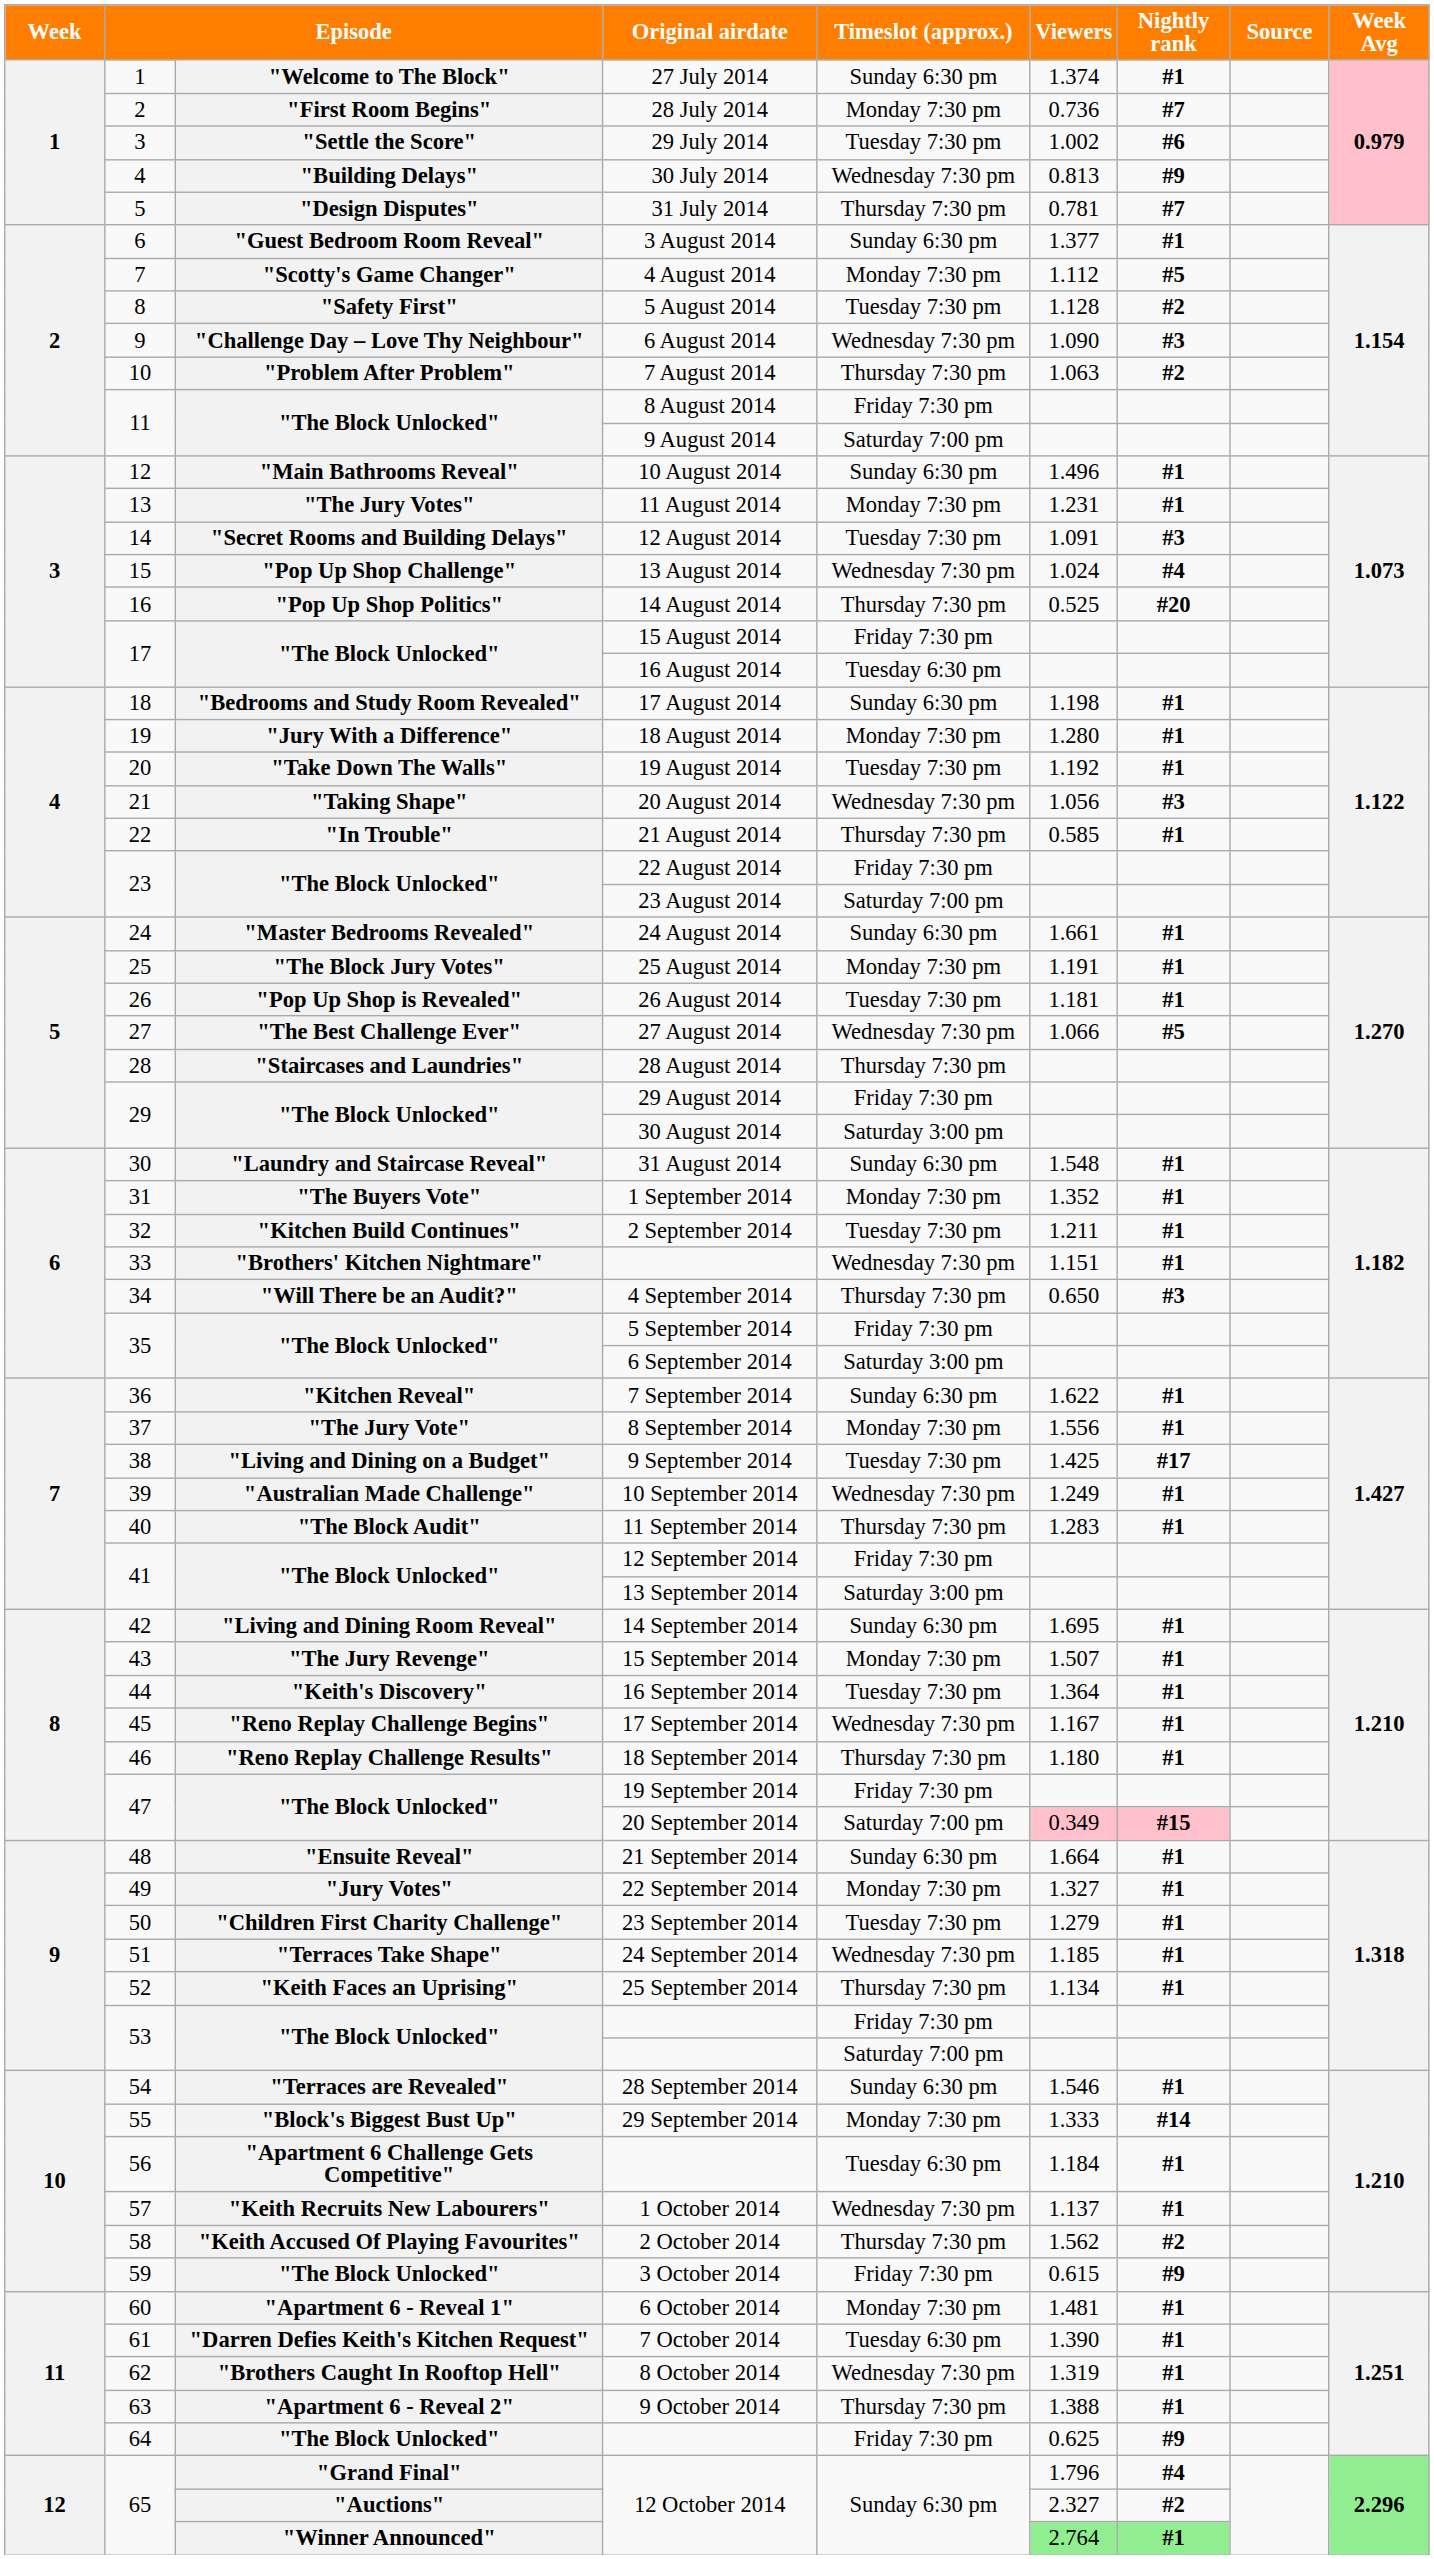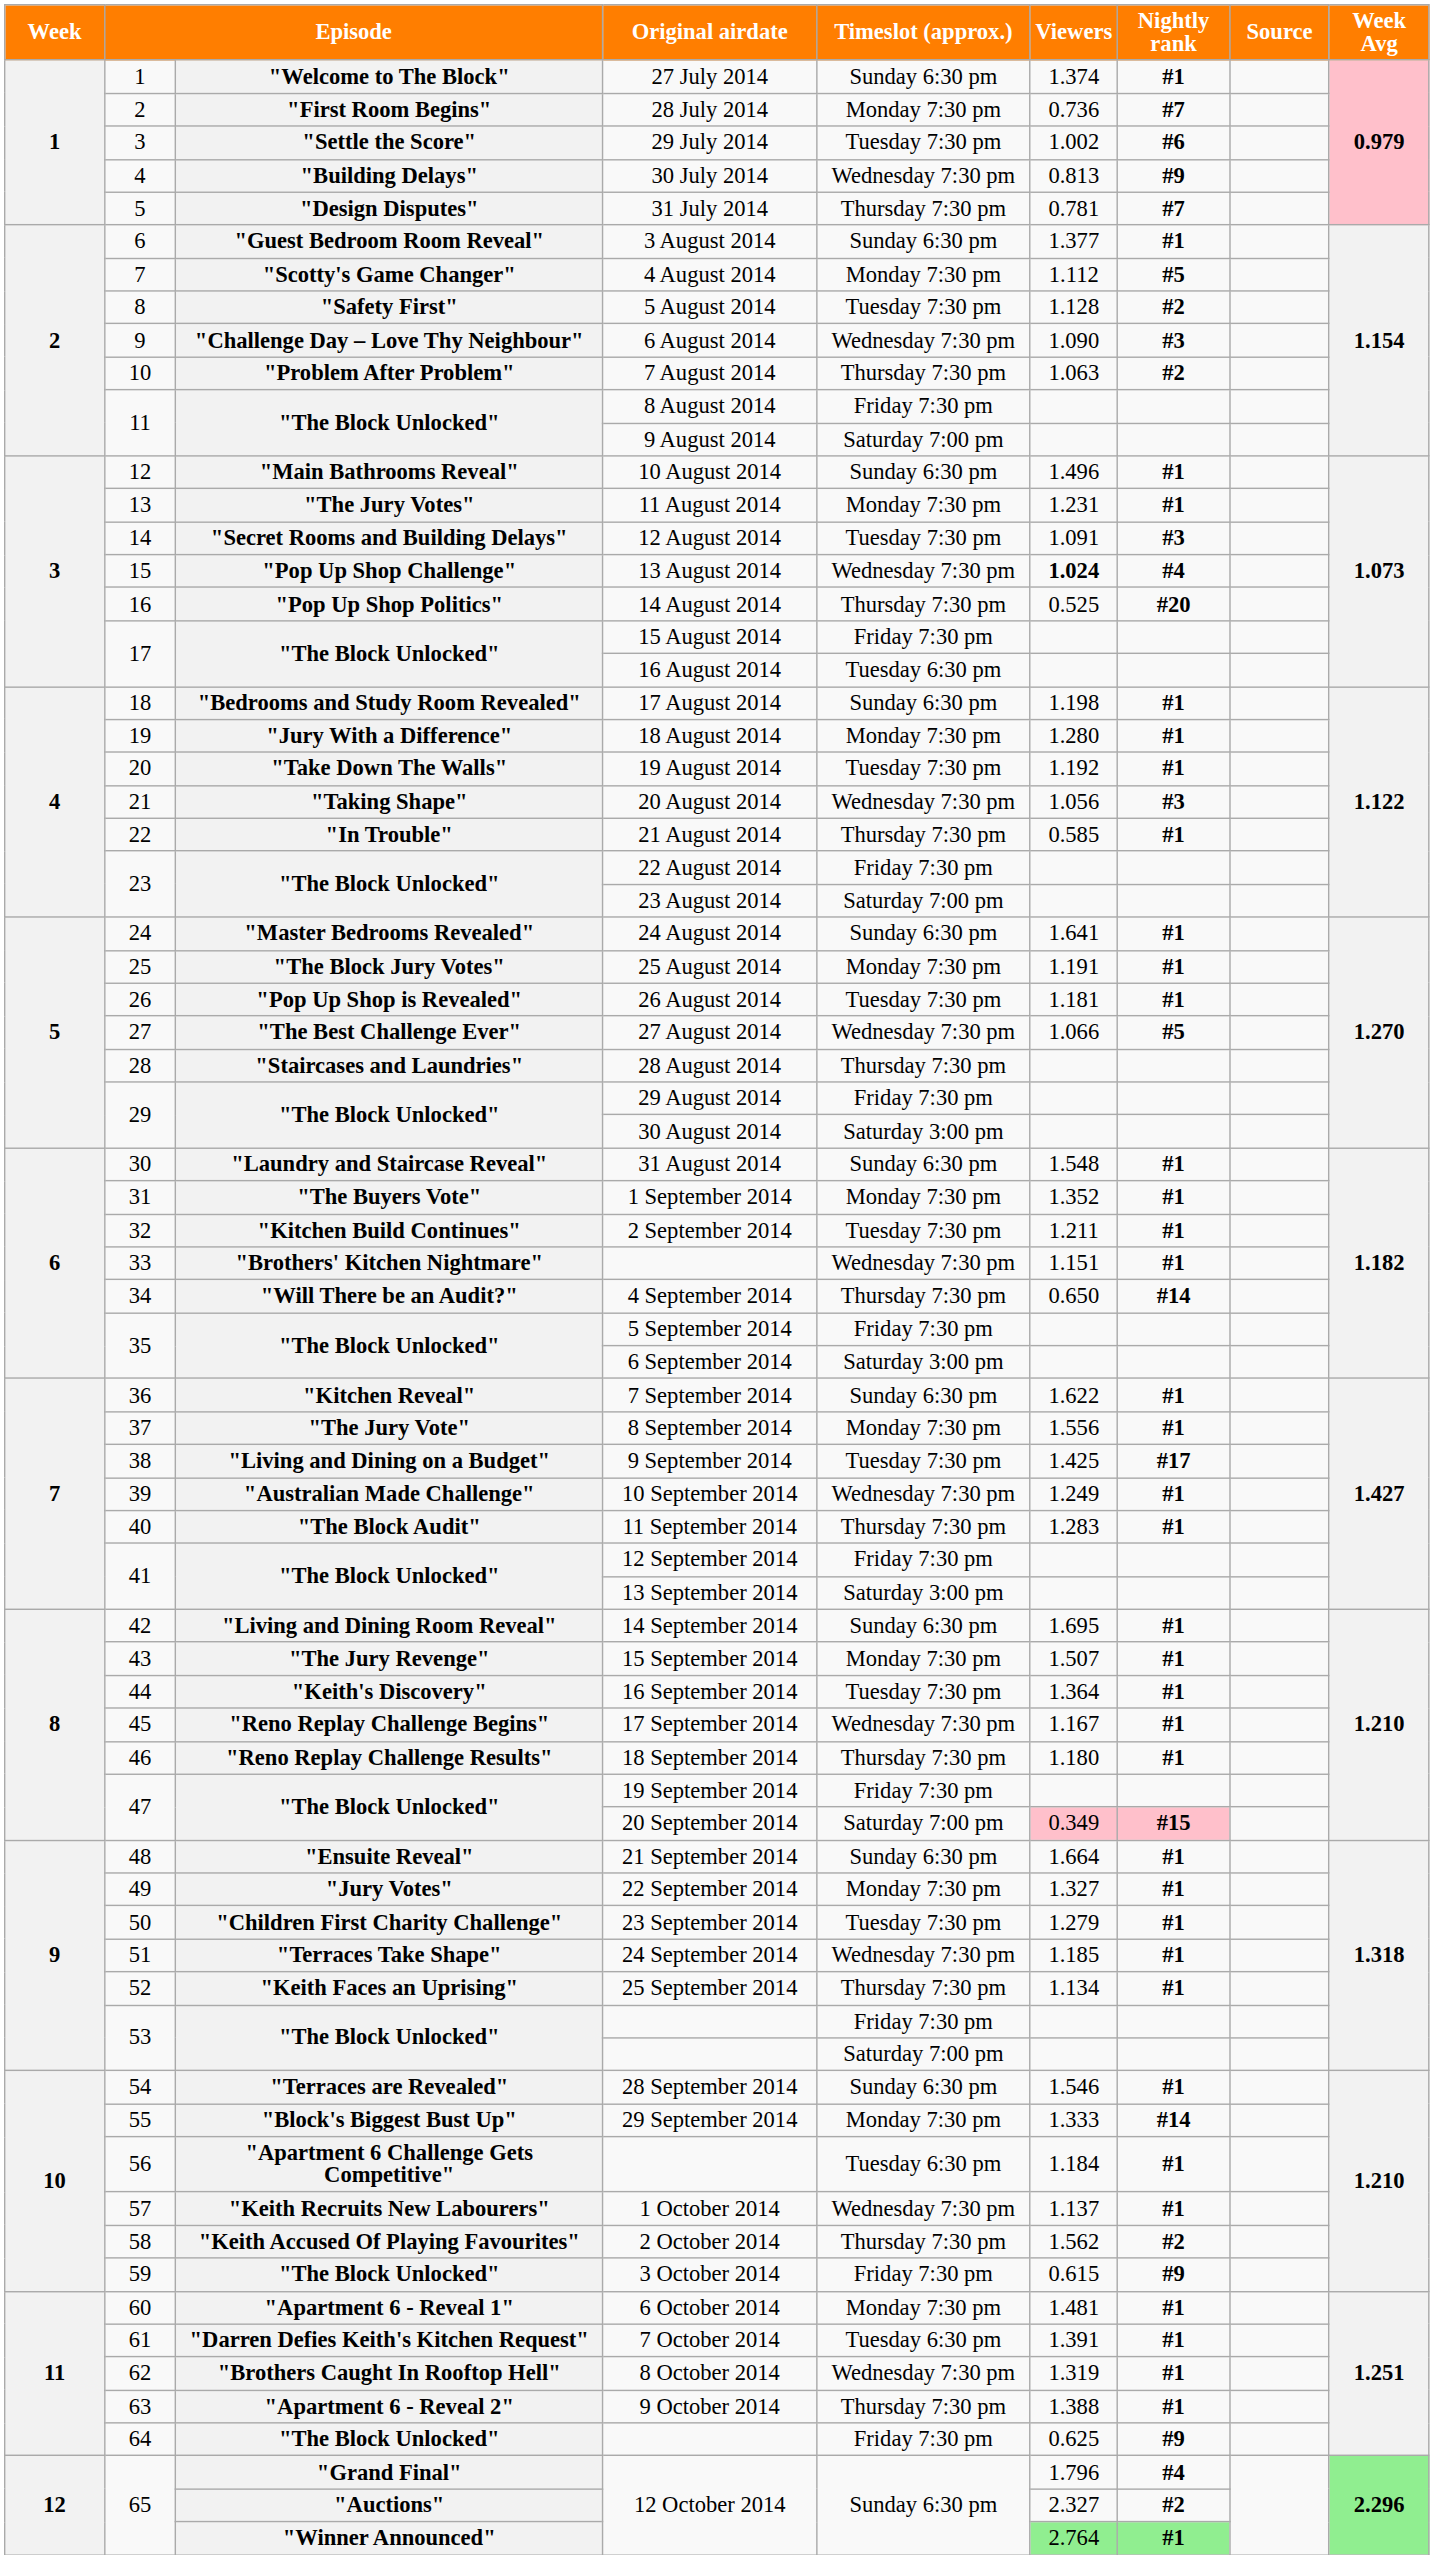13 August 2014 | Viewers: normal -> bold
24 August 2014 | Viewers: 1.661 -> 1.641
4 September 2014 | Nightly rank: #3 -> #14
7 October 2014 | Viewers: 1.390 -> 1.391
